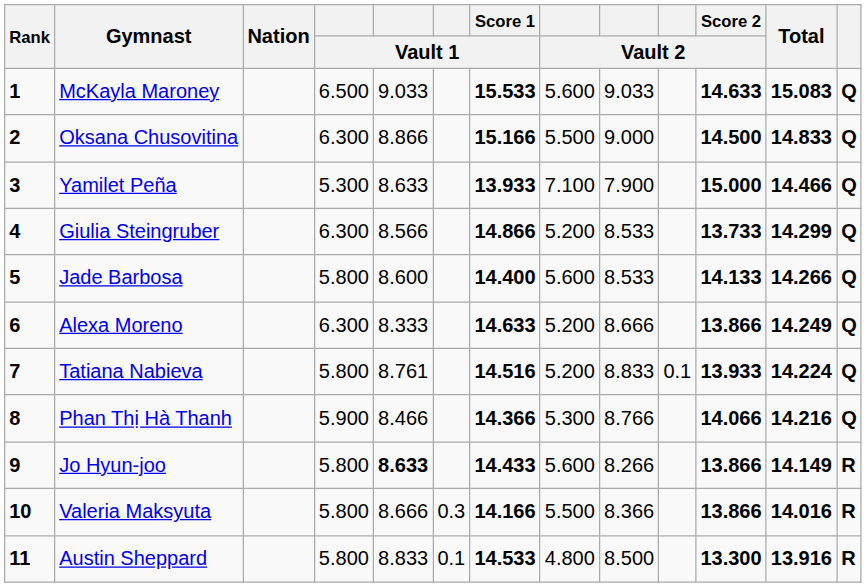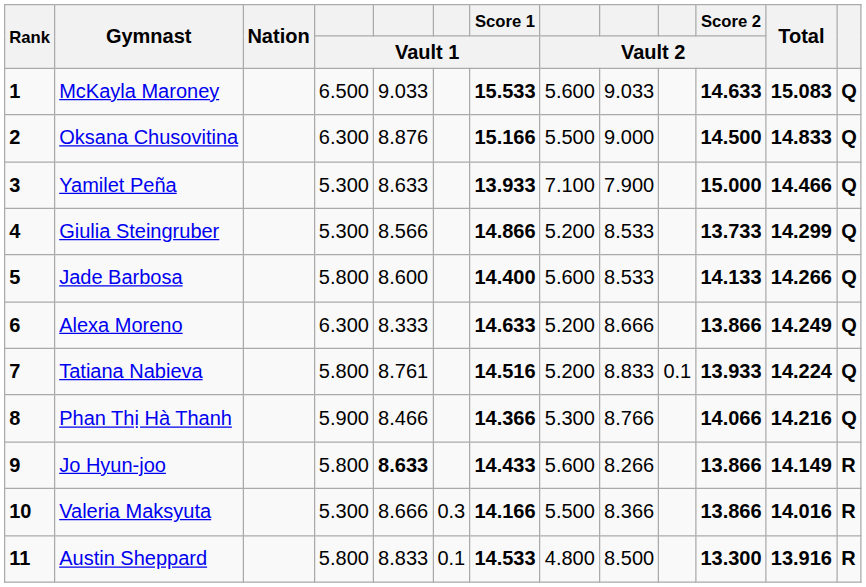Oksana Chusovitina | column 5: 8.866 -> 8.876
Giulia Steingruber | column 4: 6.300 -> 5.300
Valeria Maksyuta | column 4: 5.800 -> 5.300
